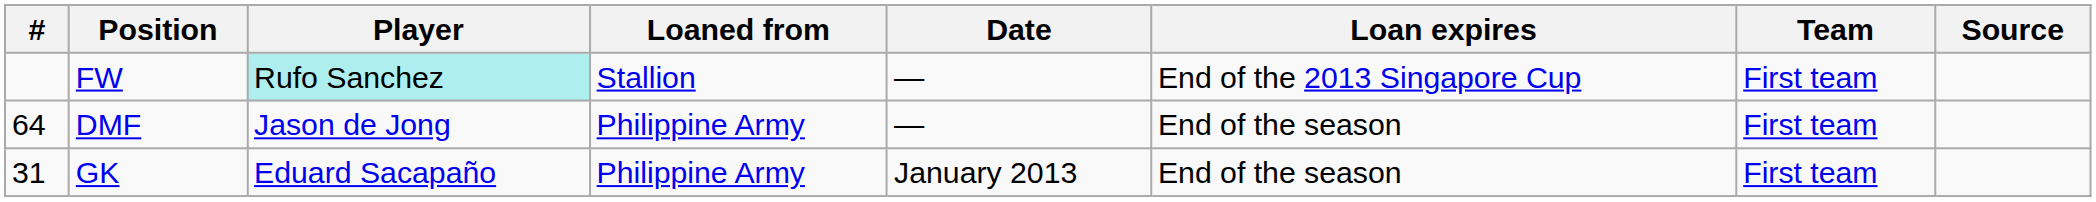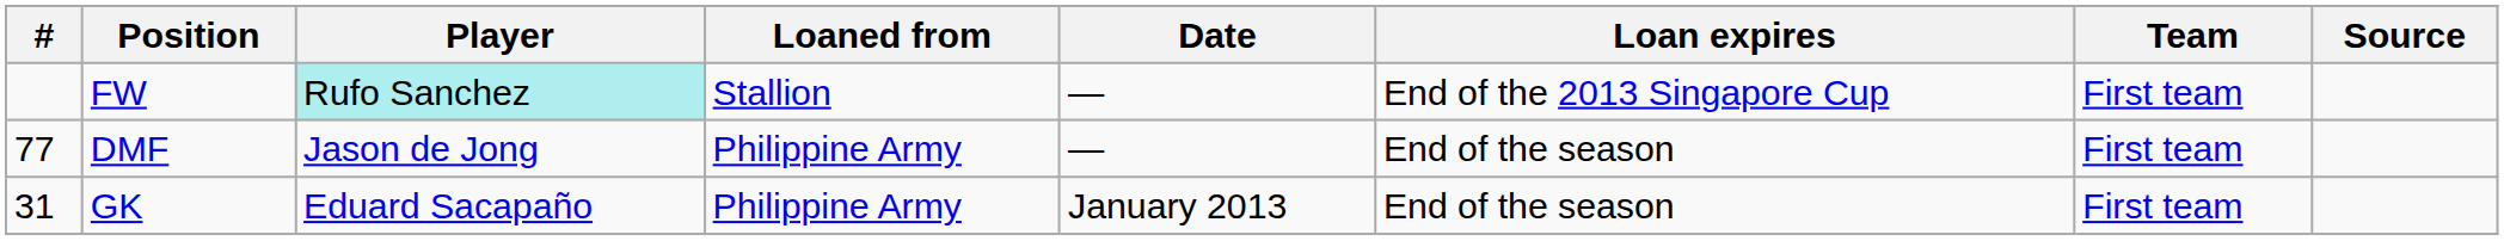DMF | #: 64 -> 77
